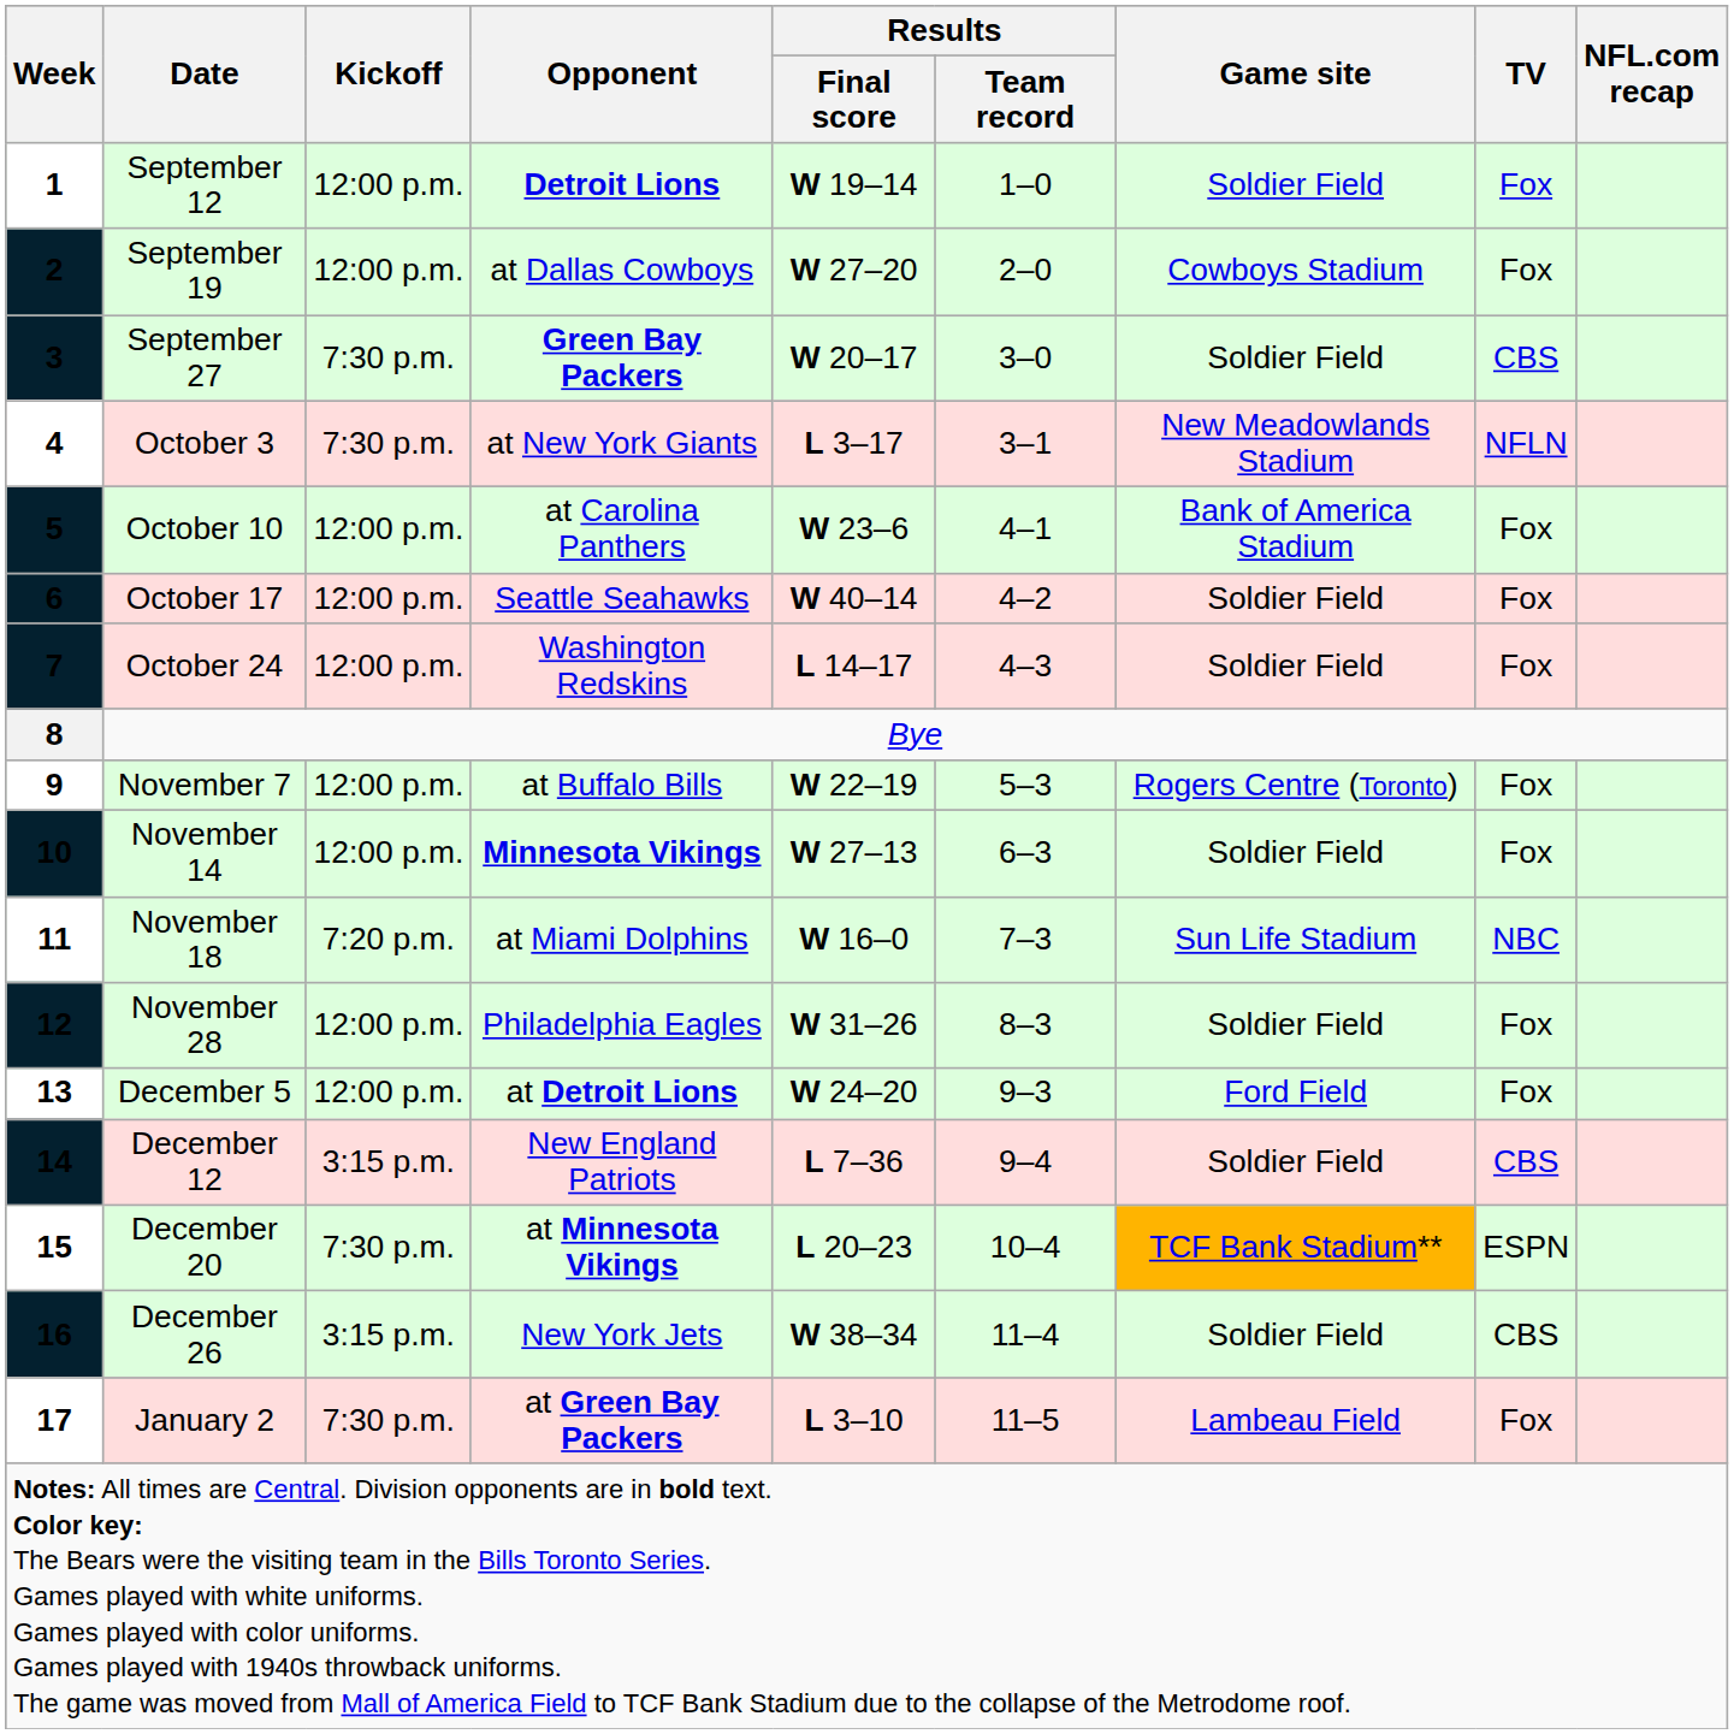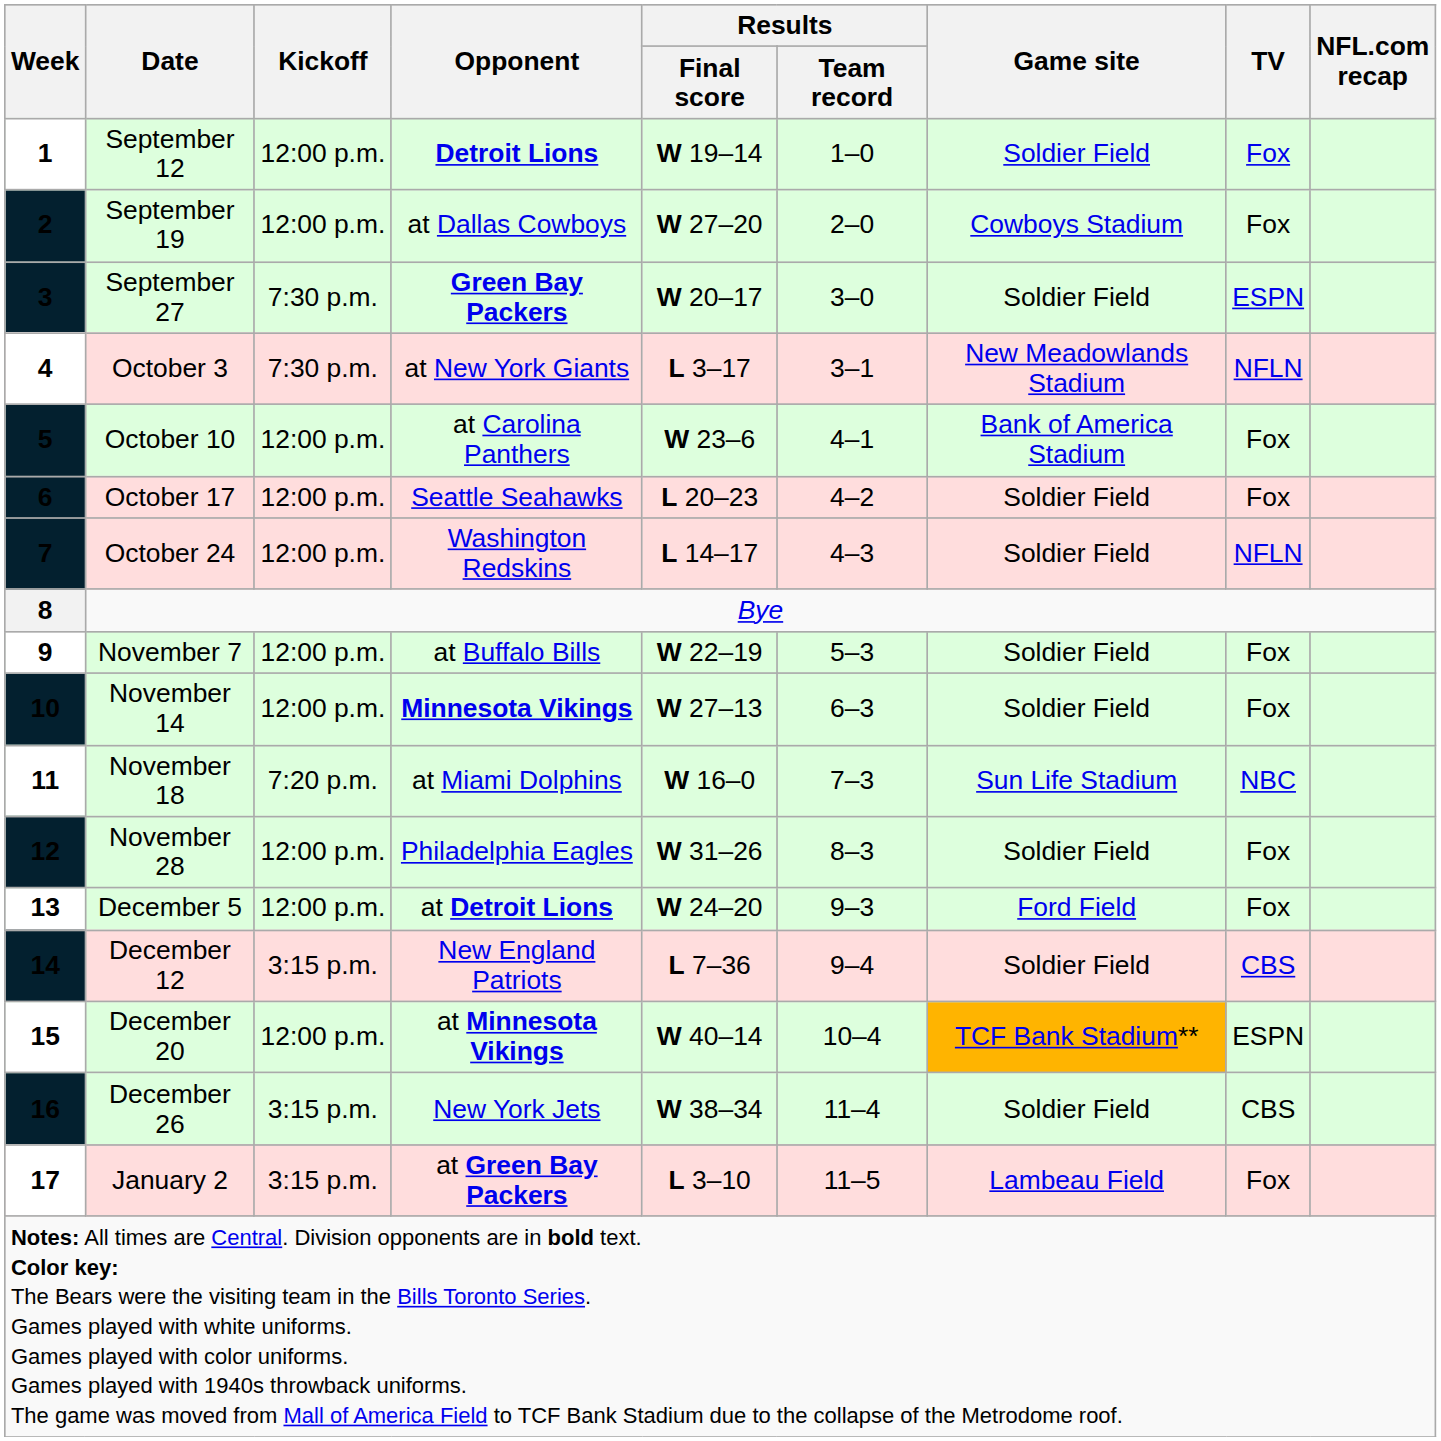3 | TV: CBS -> ESPN
6 | Results / Final score: W 40–14 -> L 20–23
7 | TV: Fox -> NFLN
9 | Game site: Rogers Centre (Toronto) -> Soldier Field
15 | Kickoff: 7:30 p.m. -> 12:00 p.m.
15 | Results / Final score: L 20–23 -> W 40–14
17 | Kickoff: 7:30 p.m. -> 3:15 p.m.
